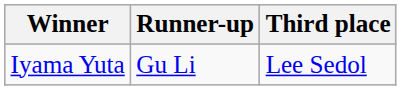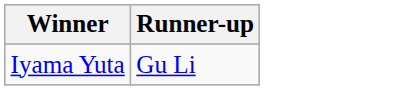- column: Third place | Lee Sedol
